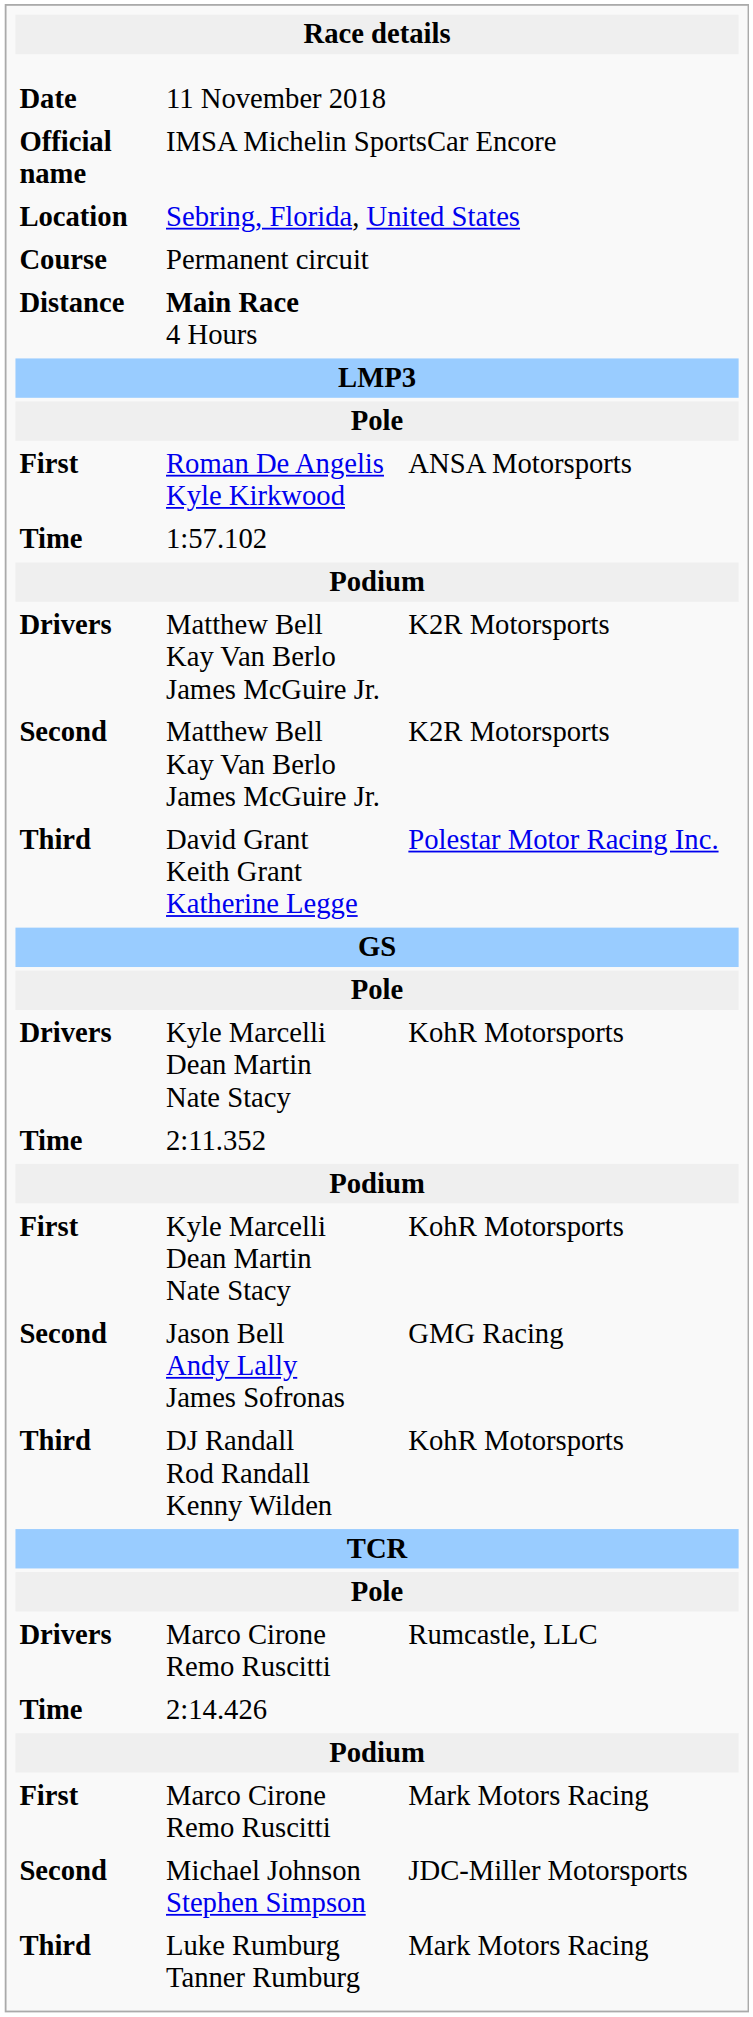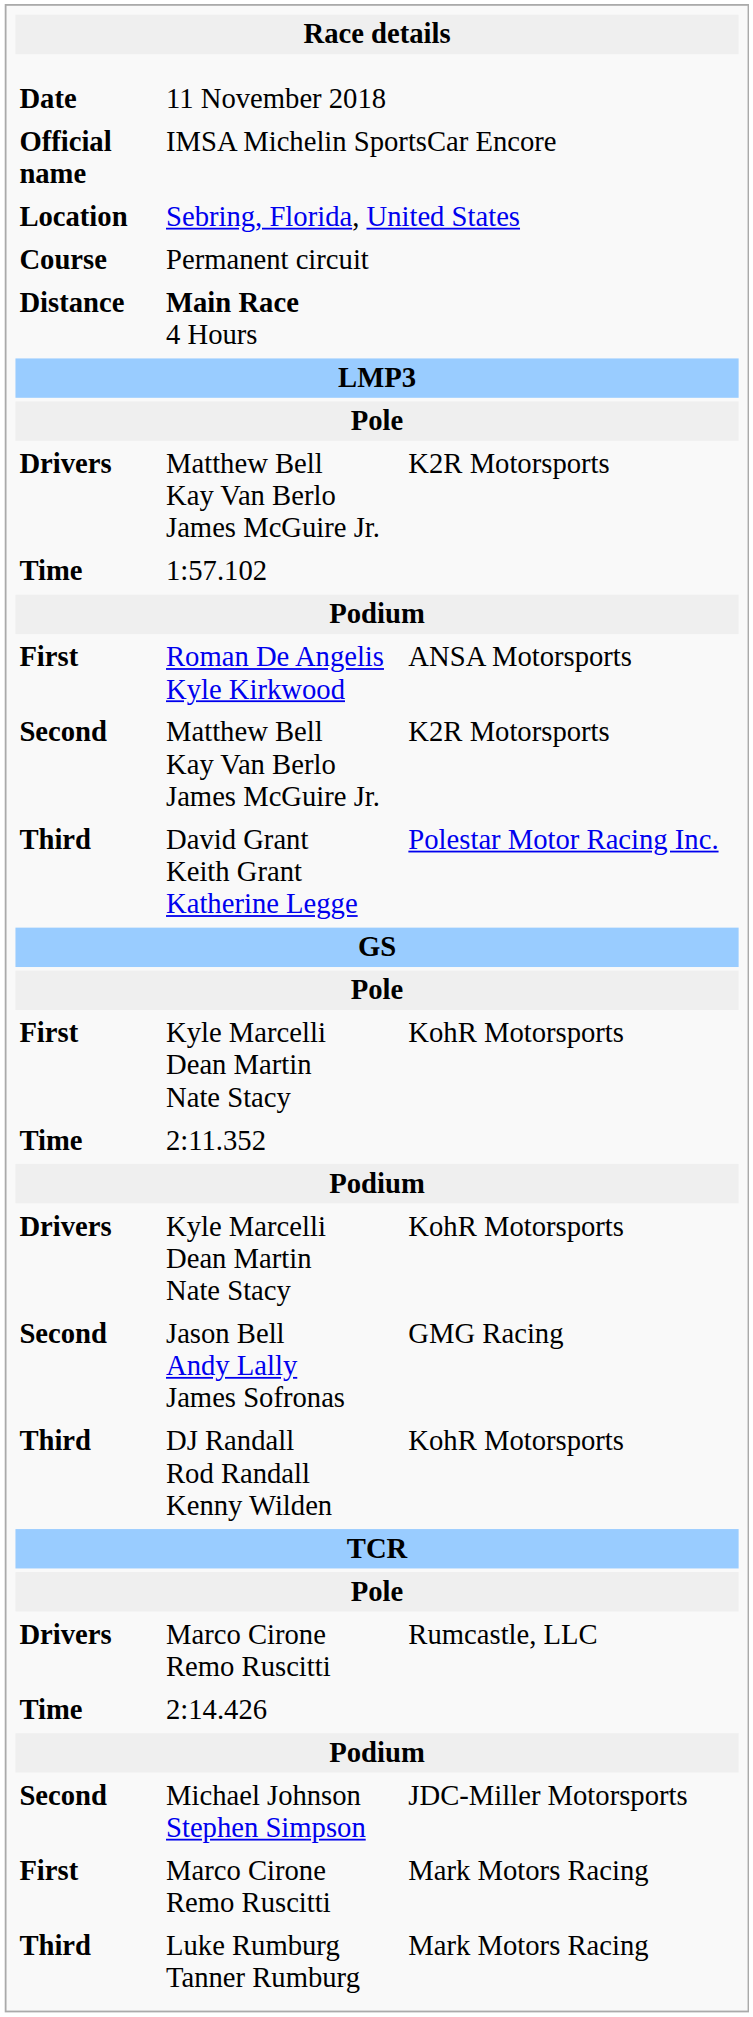rows swapped: Drivers / Matthew Bell Kay Van Berlo James McGuire Jr. <-> Roman De Angelis Kyle Kirkwood
rows swapped: Drivers / Kyle Marcelli Dean Martin Nate Stacy <-> First / Kyle Marcelli Dean Martin Nate Stacy
rows swapped: First / Marco Cirone Remo Ruscitti <-> Michael Johnson Stephen Simpson
